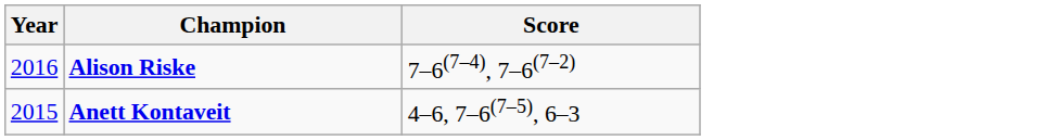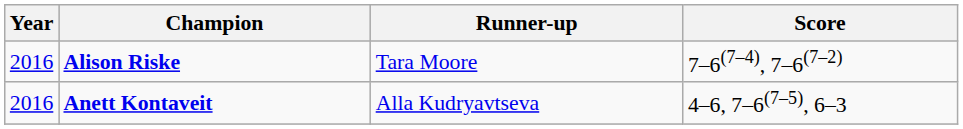+ column: Runner-up | Tara Moore | Alla Kudryavtseva
Anett Kontaveit | Year: 2015 -> 2016
